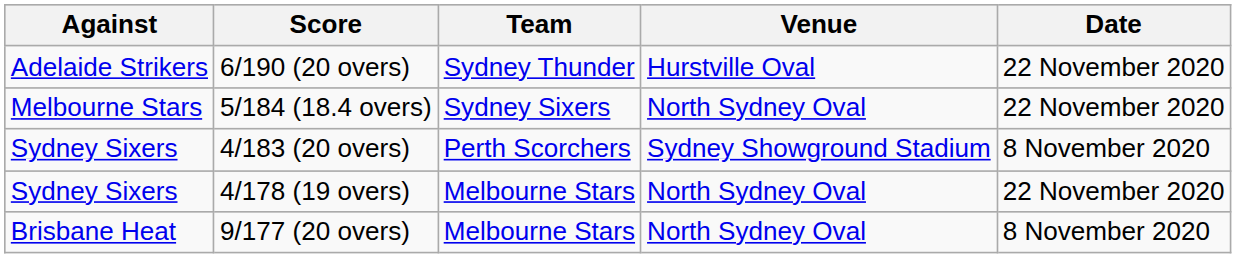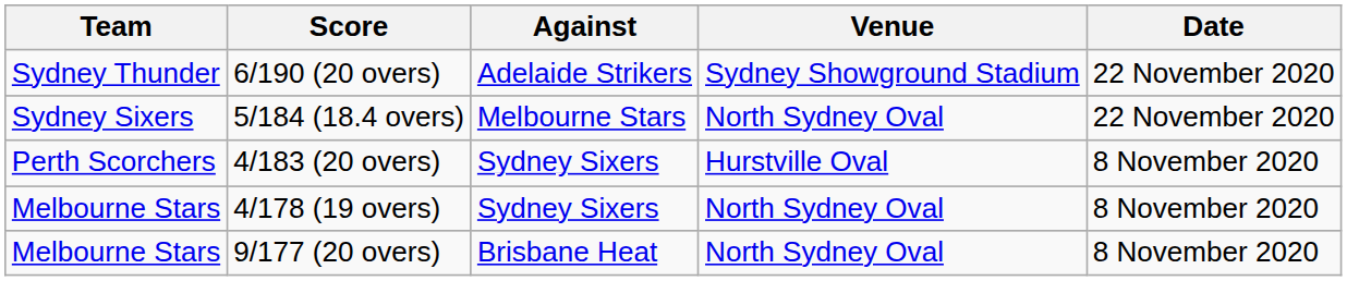columns swapped: Team <-> Against
6/190 (20 overs) | Venue: Hurstville Oval -> Sydney Showground Stadium
4/183 (20 overs) | Venue: Sydney Showground Stadium -> Hurstville Oval
4/178 (19 overs) | Date: 22 November 2020 -> 8 November 2020
